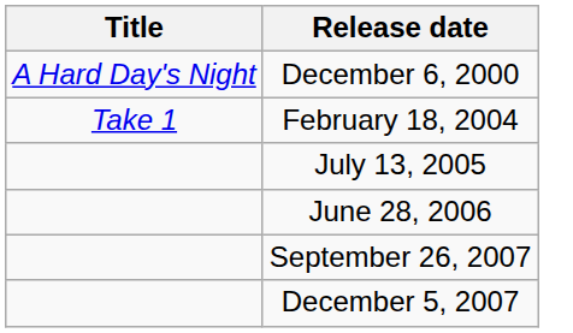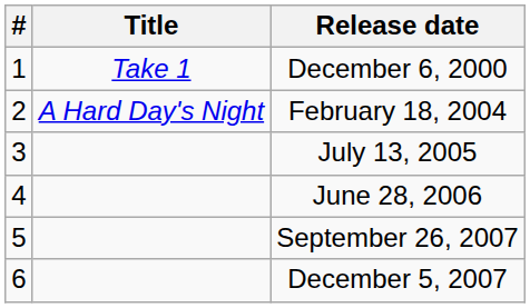+ column: # | 1 | 2 | 3 | 4 | 5 | 6
December 6, 2000 | Title: A Hard Day's Night -> Take 1
February 18, 2004 | Title: Take 1 -> A Hard Day's Night
